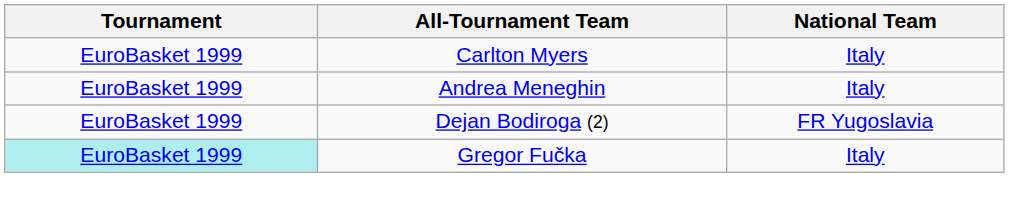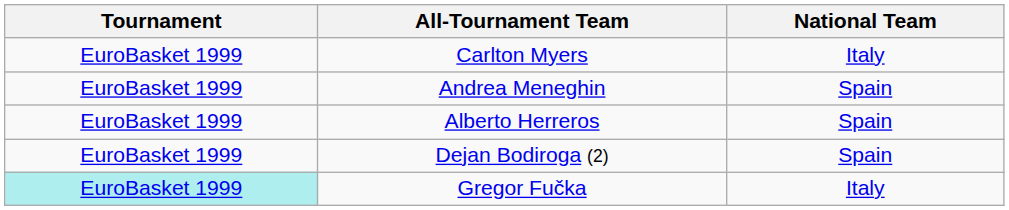Andrea Meneghin | National Team: Italy -> Spain
+ row: EuroBasket 1999 | Alberto Herreros | Spain
Dejan Bodiroga (2) | National Team: FR Yugoslavia -> Spain
